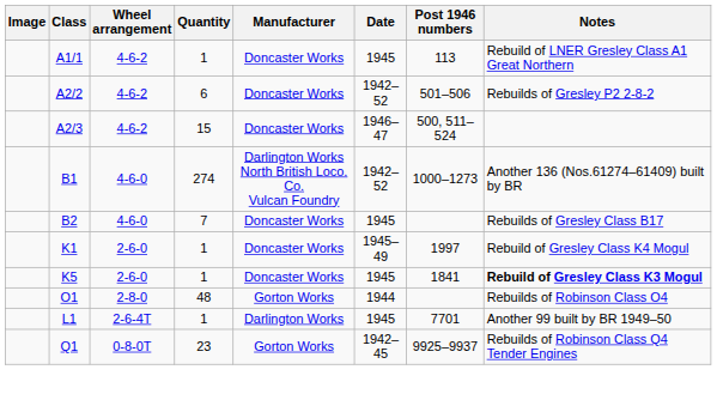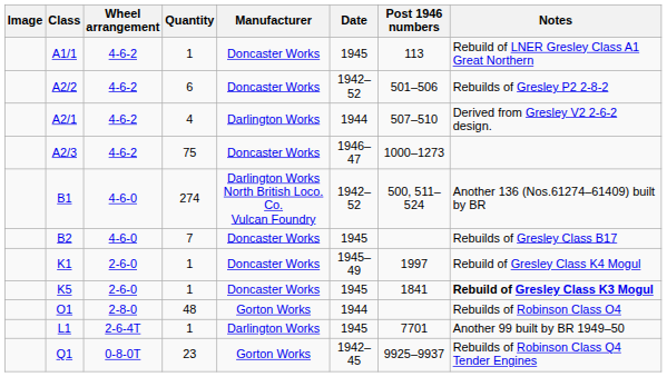+ row: A2/1 | 4-6-2 | 4 | Darlington Works | 1944 | 507–510 | Derived from Gresley V2 2-6-2 design.
A2/3 | Quantity: 15 -> 75
A2/3 | Post 1946 numbers: 500, 511–524 -> 1000–1273
B1 | Post 1946 numbers: 1000–1273 -> 500, 511–524
